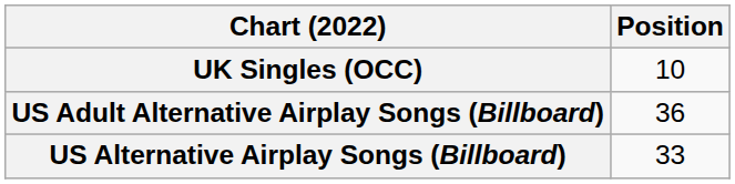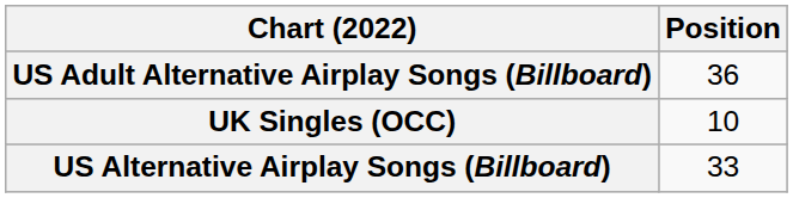rows swapped: UK Singles (OCC) <-> US Adult Alternative Airplay Songs (Billboard)
